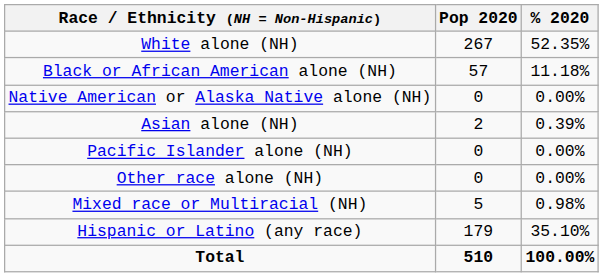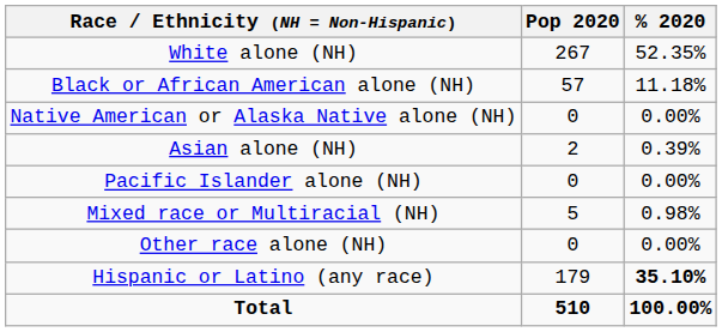rows swapped: Other race alone (NH) <-> Mixed race or Multiracial (NH)
Hispanic or Latino (any race) | % 2020: normal -> bold
